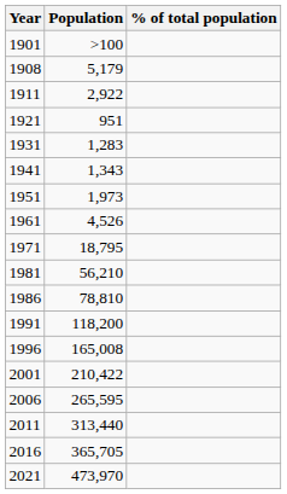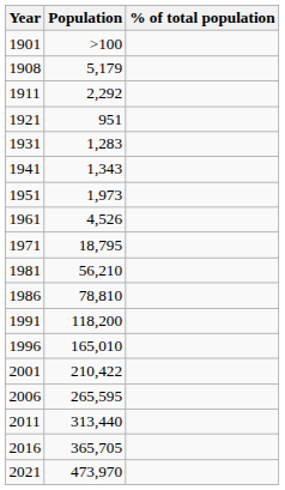1911 | Population: 2,922 -> 2,292
1996 | Population: 165,008 -> 165,010
